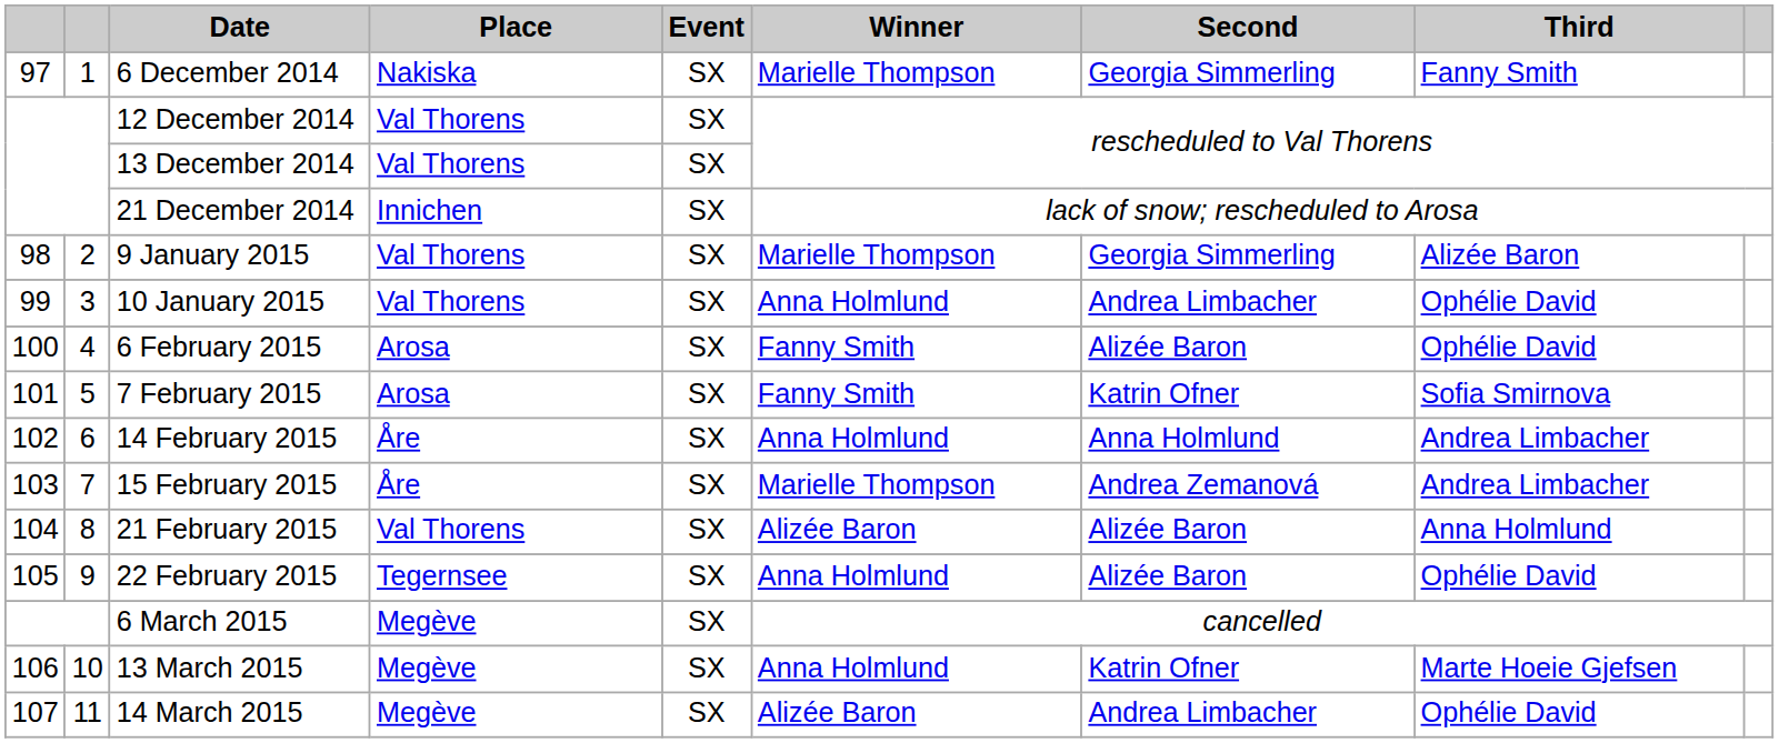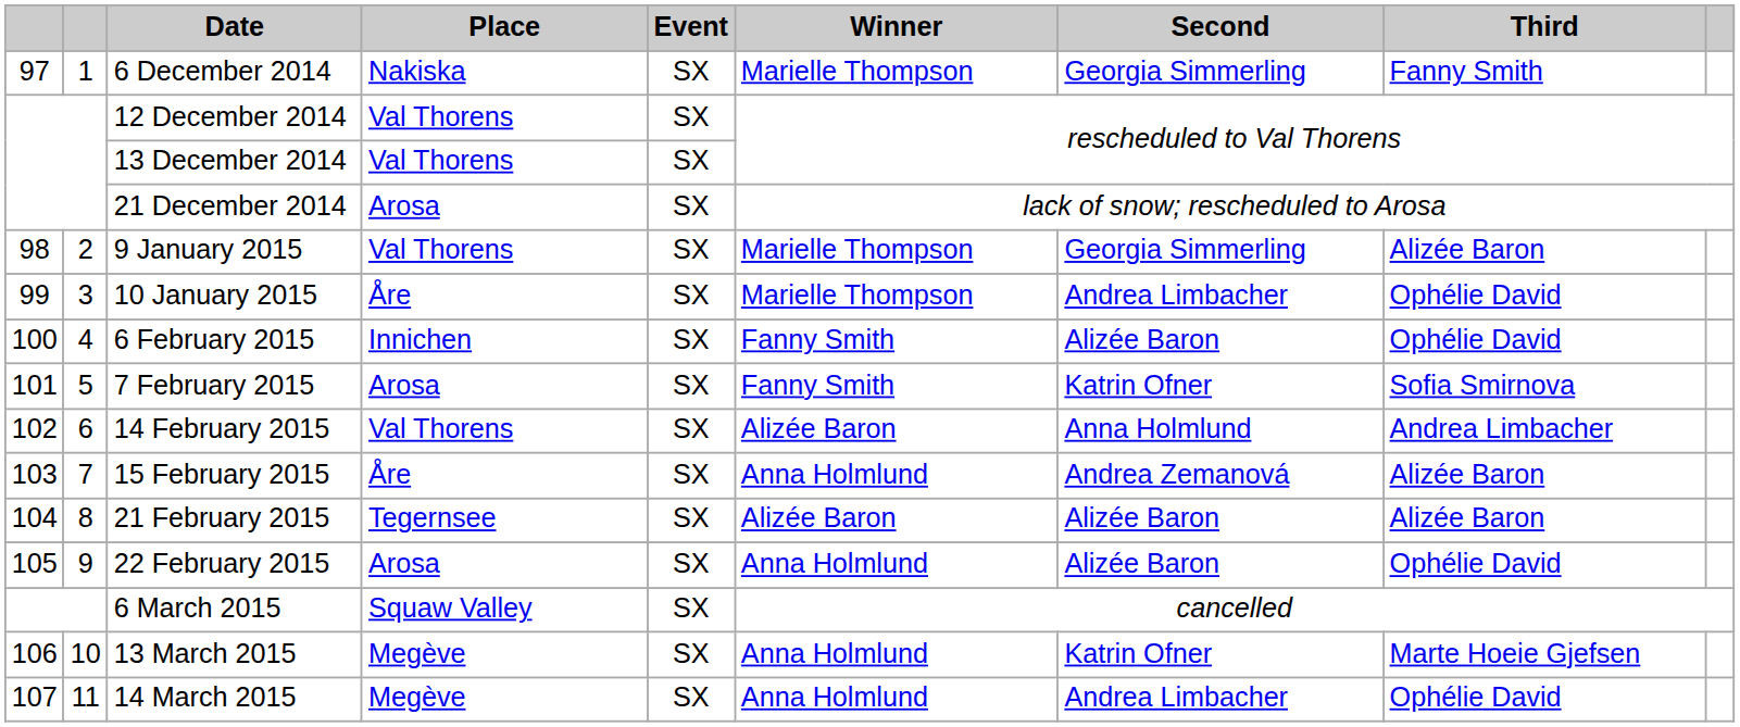21 December 2014 | Place: Innichen -> Arosa
10 January 2015 | Place: Val Thorens -> Åre
10 January 2015 | Winner: Anna Holmlund -> Marielle Thompson
6 February 2015 | Place: Arosa -> Innichen
14 February 2015 | Place: Åre -> Val Thorens
14 February 2015 | Winner: Anna Holmlund -> Alizée Baron
15 February 2015 | Winner: Marielle Thompson -> Anna Holmlund
15 February 2015 | Third: Andrea Limbacher -> Alizée Baron
21 February 2015 | Place: Val Thorens -> Tegernsee
21 February 2015 | Third: Anna Holmlund -> Alizée Baron
22 February 2015 | Place: Tegernsee -> Arosa
6 March 2015 | Place: Megève -> Squaw Valley
14 March 2015 | Winner: Alizée Baron -> Anna Holmlund
